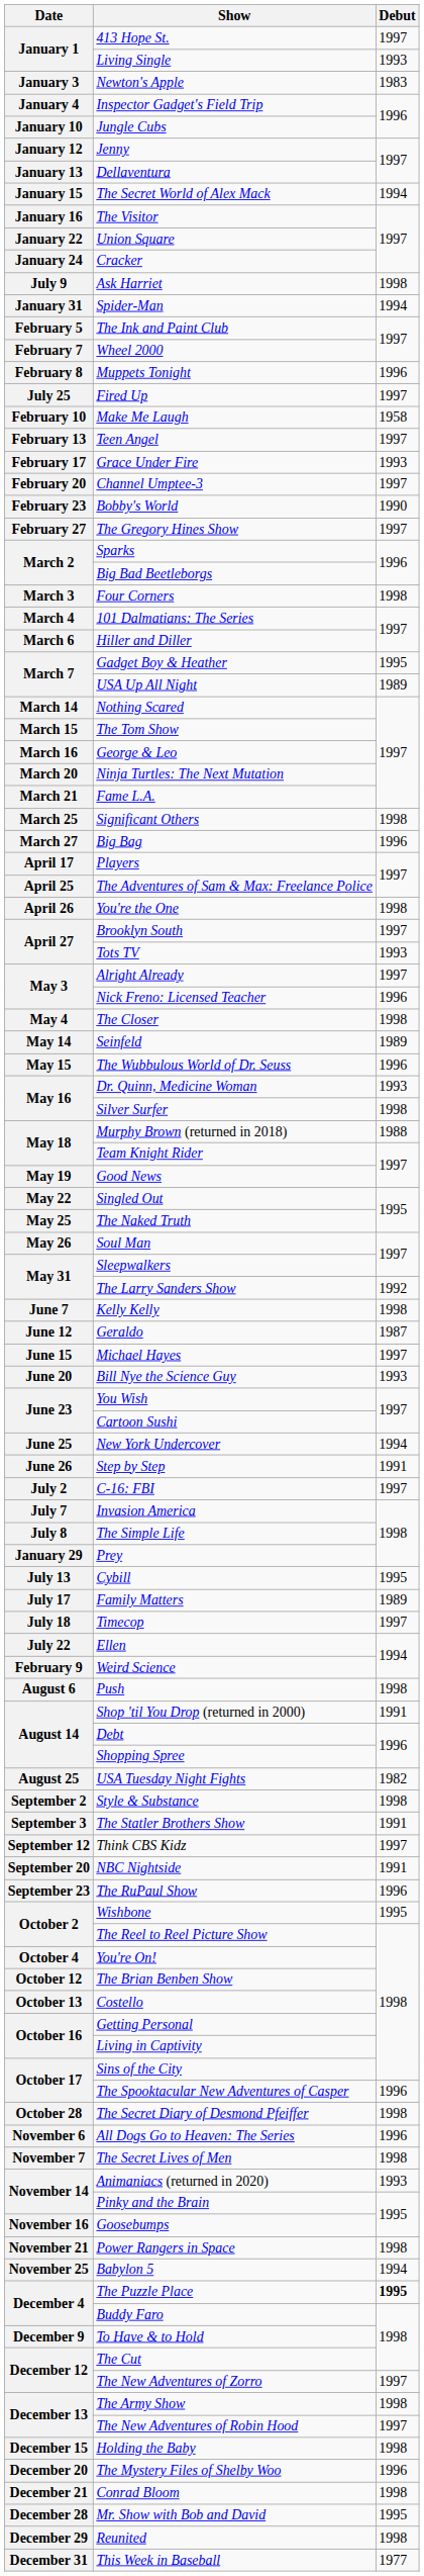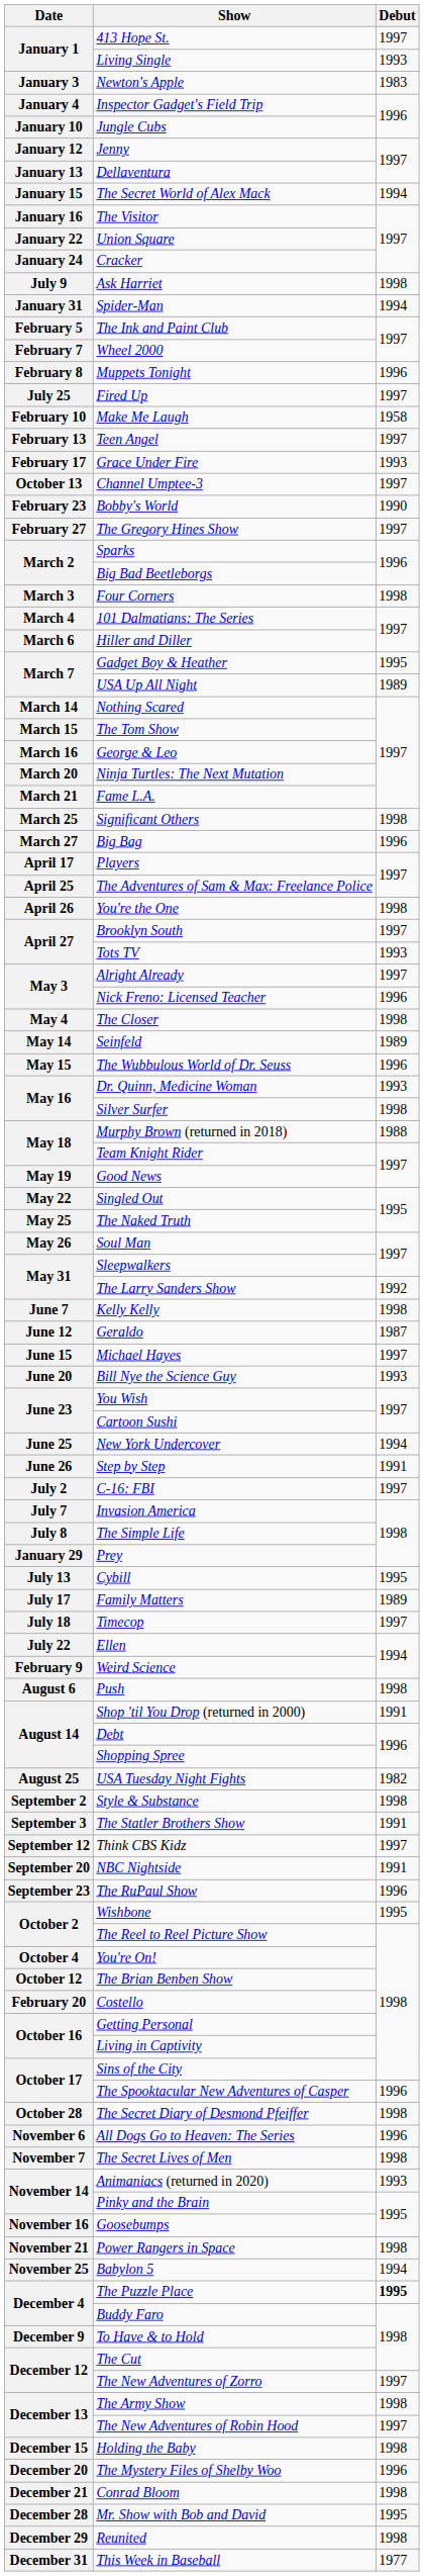Channel Umptee-3 | Date: February 20 -> October 13
Costello | Date: October 13 -> February 20
